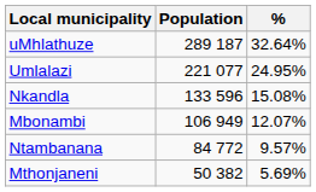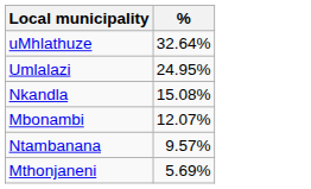- column: Population | 289 187 | 221 077 | 133 596 | 106 949 | 84 772 | 50 382
